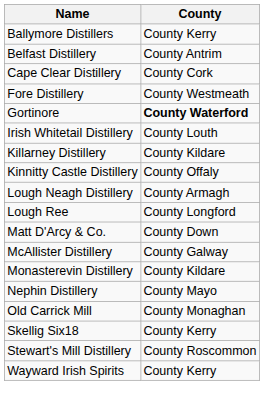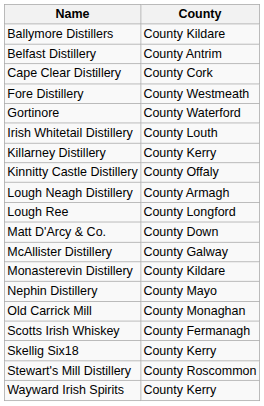Ballymore Distillers | County: County Kerry -> County Kildare
Gortinore | County: bold -> normal
Killarney Distillery | County: County Kildare -> County Kerry
+ row: Scotts Irish Whiskey | County Fermanagh
